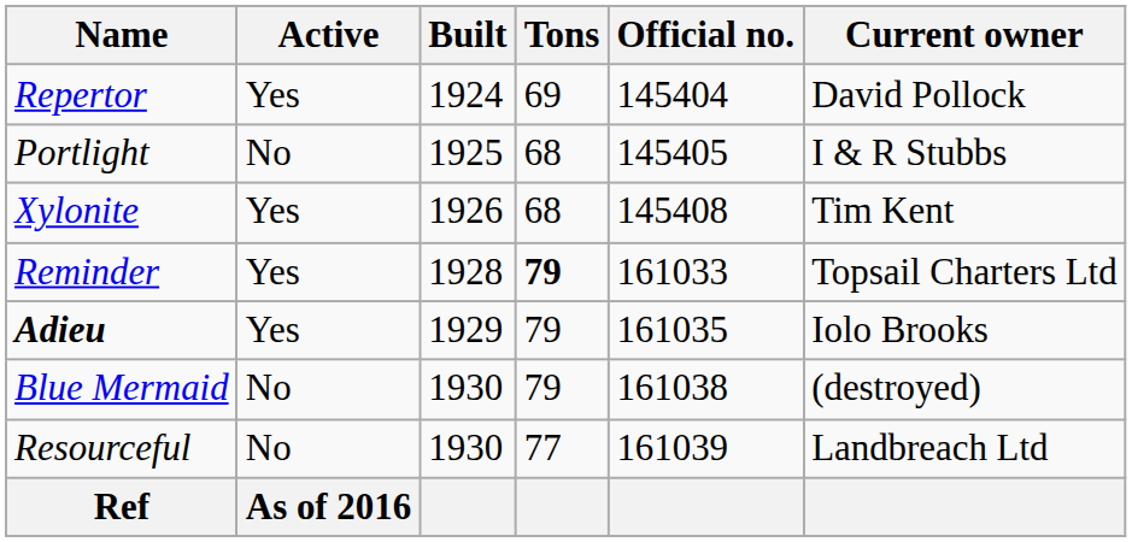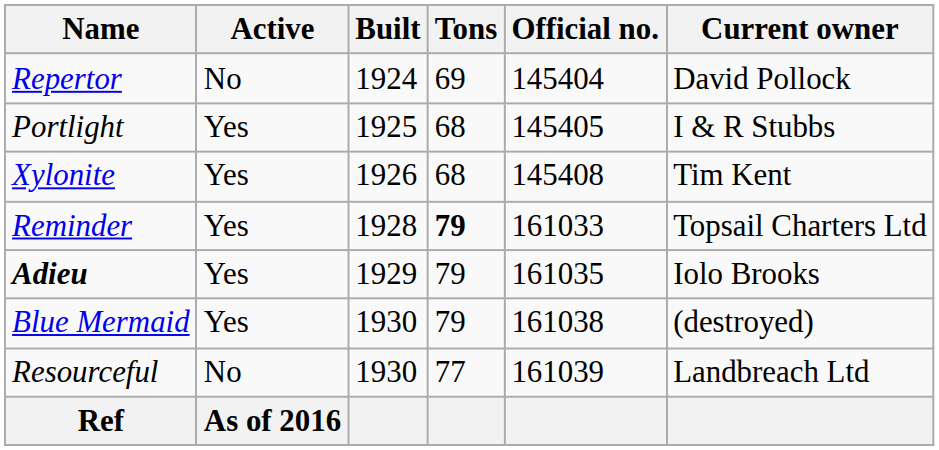Repertor | Active: Yes -> No
Portlight | Active: No -> Yes
Blue Mermaid | Active: No -> Yes
